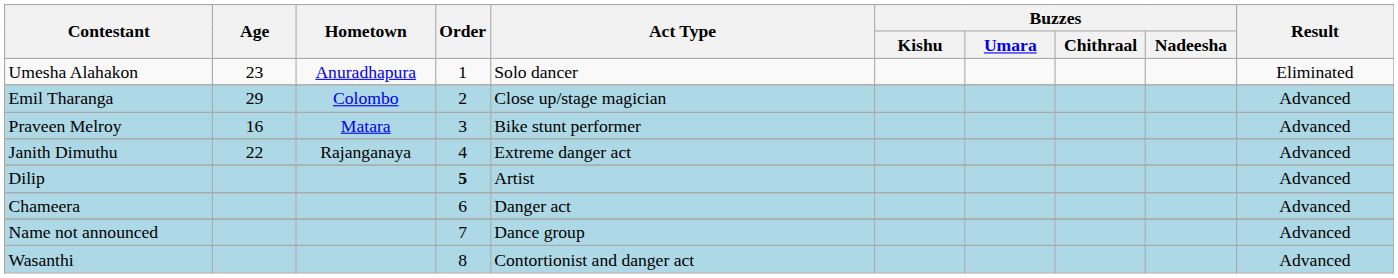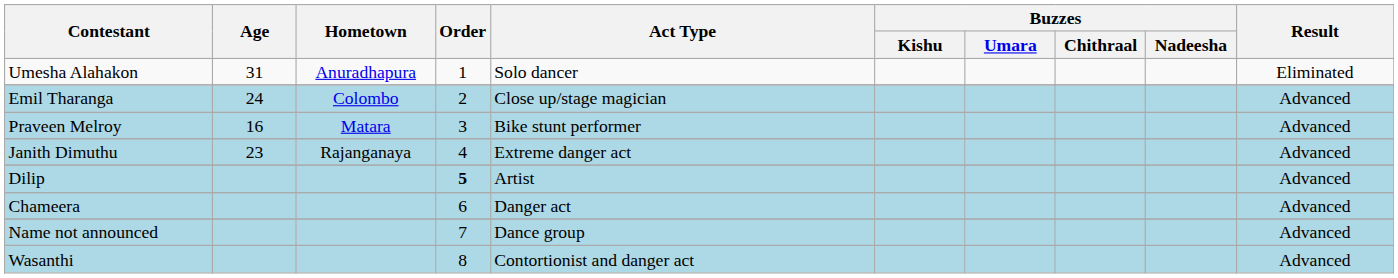Umesha Alahakon | Age: 23 -> 31
Emil Tharanga | Age: 29 -> 24
Janith Dimuthu | Age: 22 -> 23
